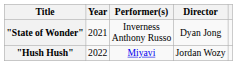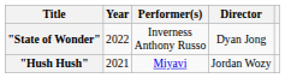"State of Wonder" | Year: 2021 -> 2022
"Hush Hush" | Year: 2022 -> 2021
